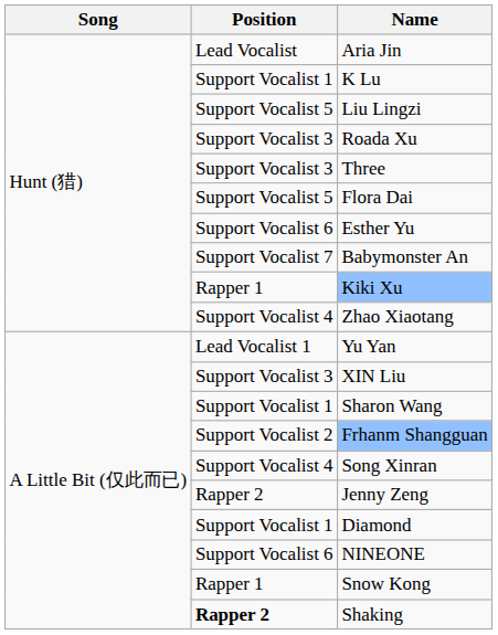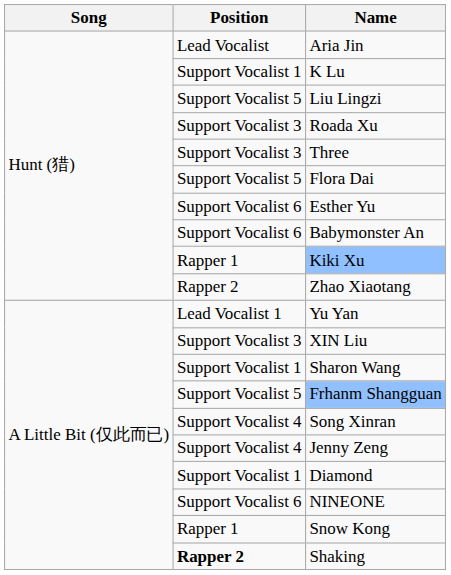Babymonster An | Position: Support Vocalist 7 -> Support Vocalist 6
Zhao Xiaotang | Position: Support Vocalist 4 -> Rapper 2
Frhanm Shangguan | Position: Support Vocalist 2 -> Support Vocalist 5
Jenny Zeng | Position: Rapper 2 -> Support Vocalist 4
